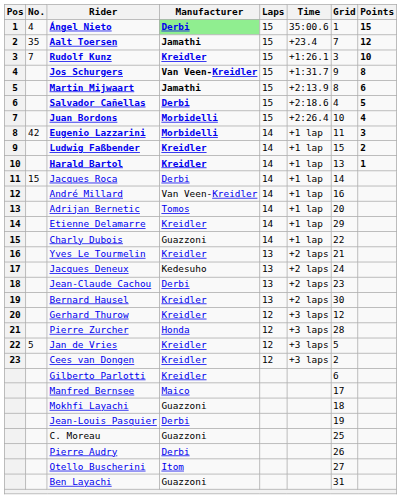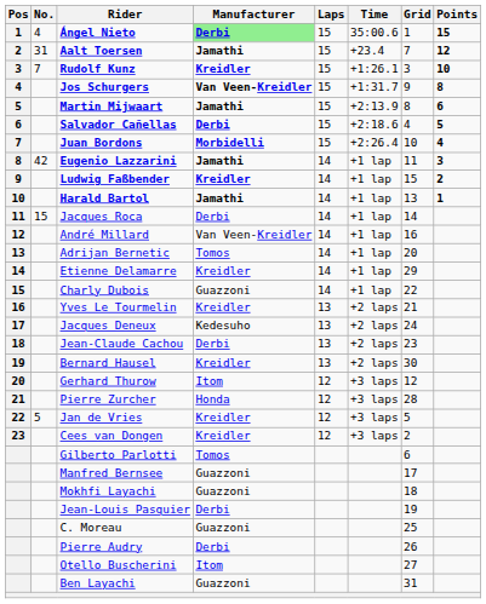Aalt Toersen | No.: 35 -> 31
Eugenio Lazzarini | Manufacturer: Morbidelli -> Jamathi
Harald Bartol | Manufacturer: Kreidler -> Jamathi
Gerhard Thurow | Manufacturer: Kreidler -> Itom
Gilberto Parlotti | Manufacturer: Kreidler -> Tomos
Manfred Bernsee | Manufacturer: Maico -> Guazzoni
